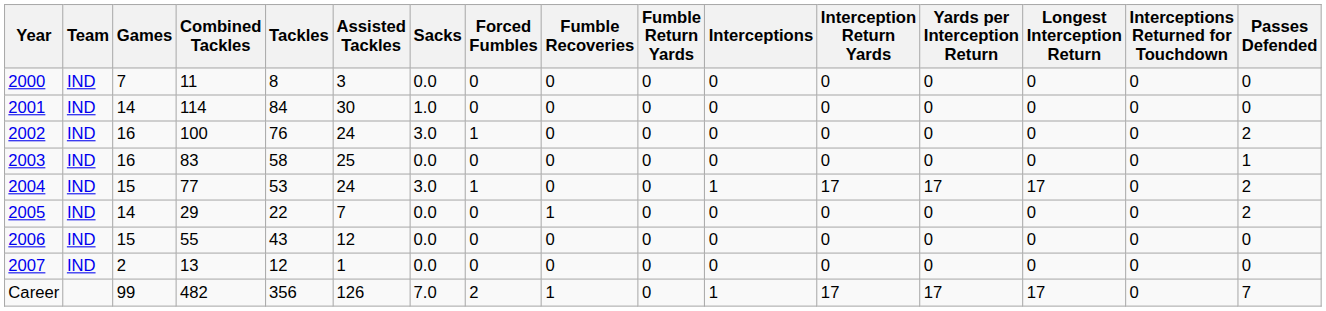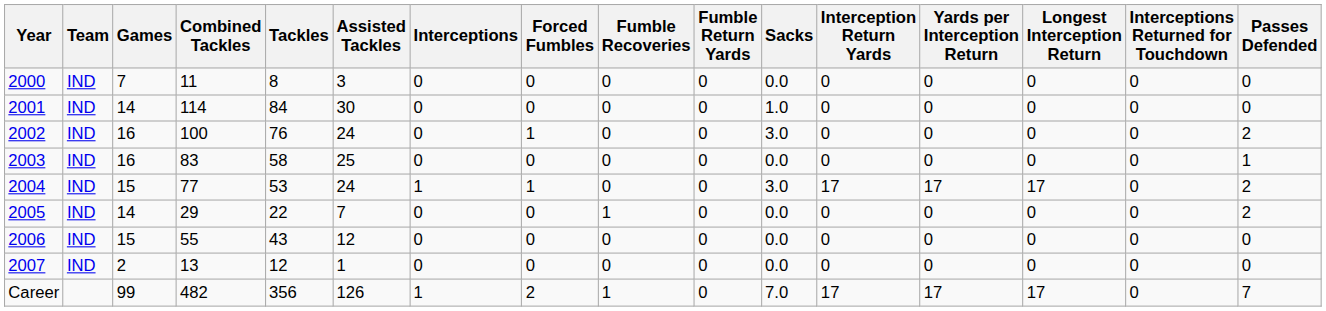columns swapped: Sacks <-> Interceptions
